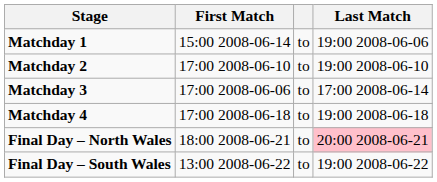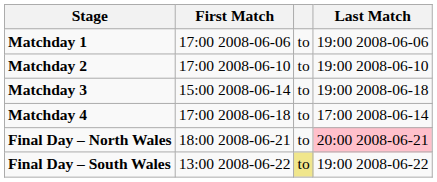Matchday 1 | First Match: 15:00 2008-06-14 -> 17:00 2008-06-06
Matchday 3 | First Match: 17:00 2008-06-06 -> 15:00 2008-06-14
Matchday 3 | Last Match: 17:00 2008-06-14 -> 19:00 2008-06-18
Matchday 4 | Last Match: 19:00 2008-06-18 -> 17:00 2008-06-14
Final Day – South Wales | column 3: no background -> khaki background
